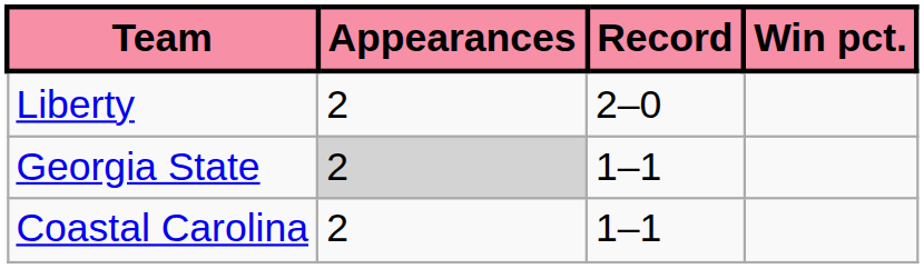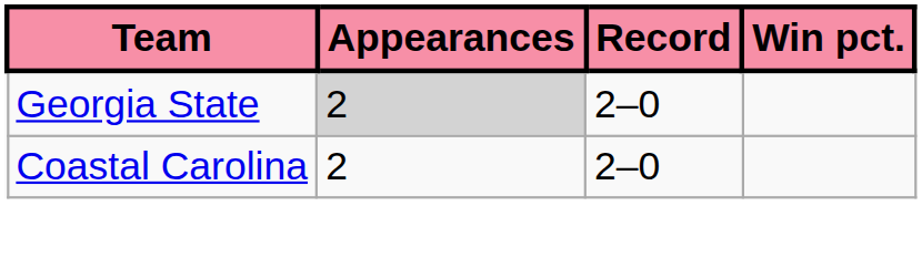- row: Liberty | 2 | 2–0
Georgia State | Record: 1–1 -> 2–0
Coastal Carolina | Record: 1–1 -> 2–0
